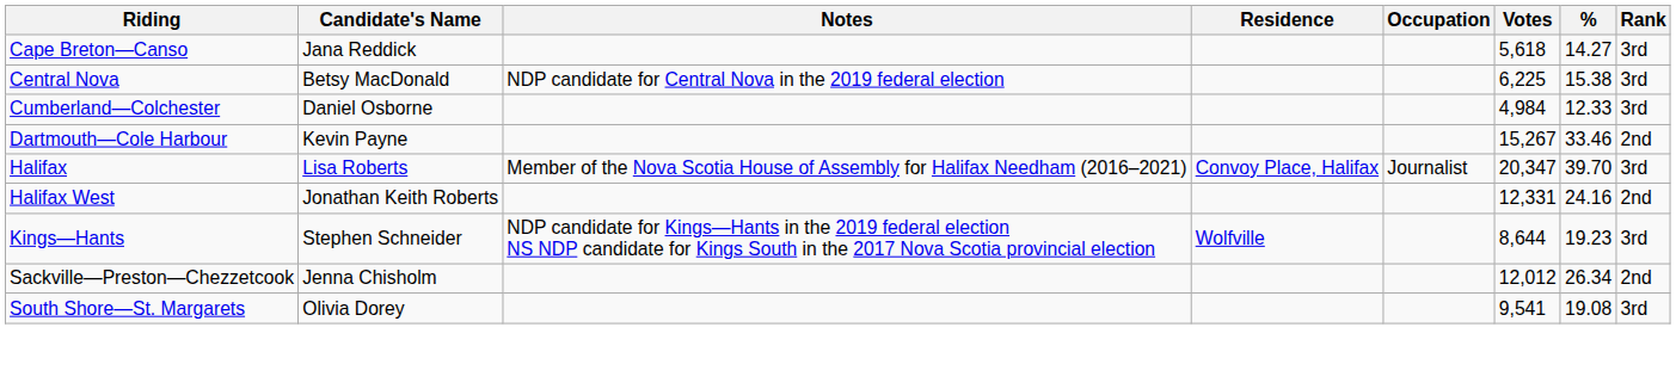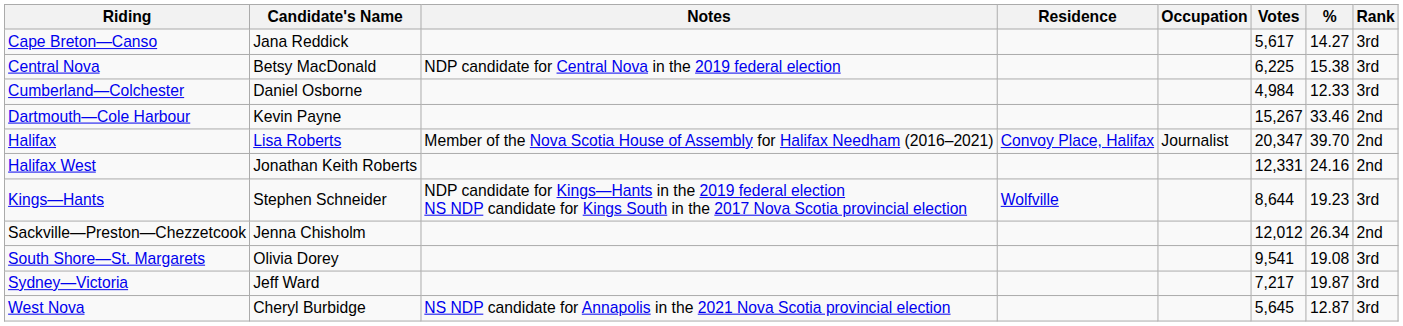Cape Breton—Canso | Votes: 5,618 -> 5,617
Halifax | Rank: 3rd -> 2nd
+ row: Sydney—Victoria | Jeff Ward | 7,217 | 19.87 | 3rd
+ row: West Nova | Cheryl Burbidge | NS NDP candidate for Annapolis in the 2021 Nova Scotia provincial election | 5,645 | 12.87 | 3rd
